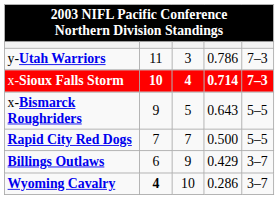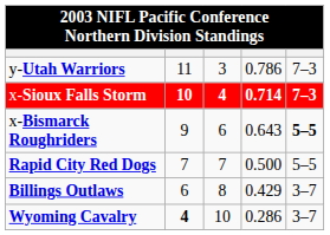x-Bismarck Roughriders | column 3: 5 -> 6
x-Bismarck Roughriders | column 5: normal -> bold
Billings Outlaws | column 3: 9 -> 8
